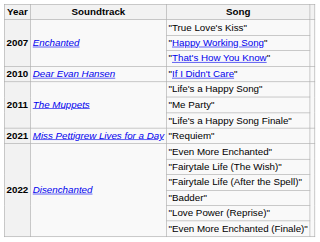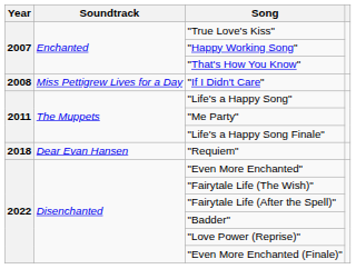"If I Didn't Care" | Year: 2010 -> 2008
"If I Didn't Care" | Soundtrack: Dear Evan Hansen -> Miss Pettigrew Lives for a Day
"Requiem" | Year: 2021 -> 2018
"Requiem" | Soundtrack: Miss Pettigrew Lives for a Day -> Dear Evan Hansen
